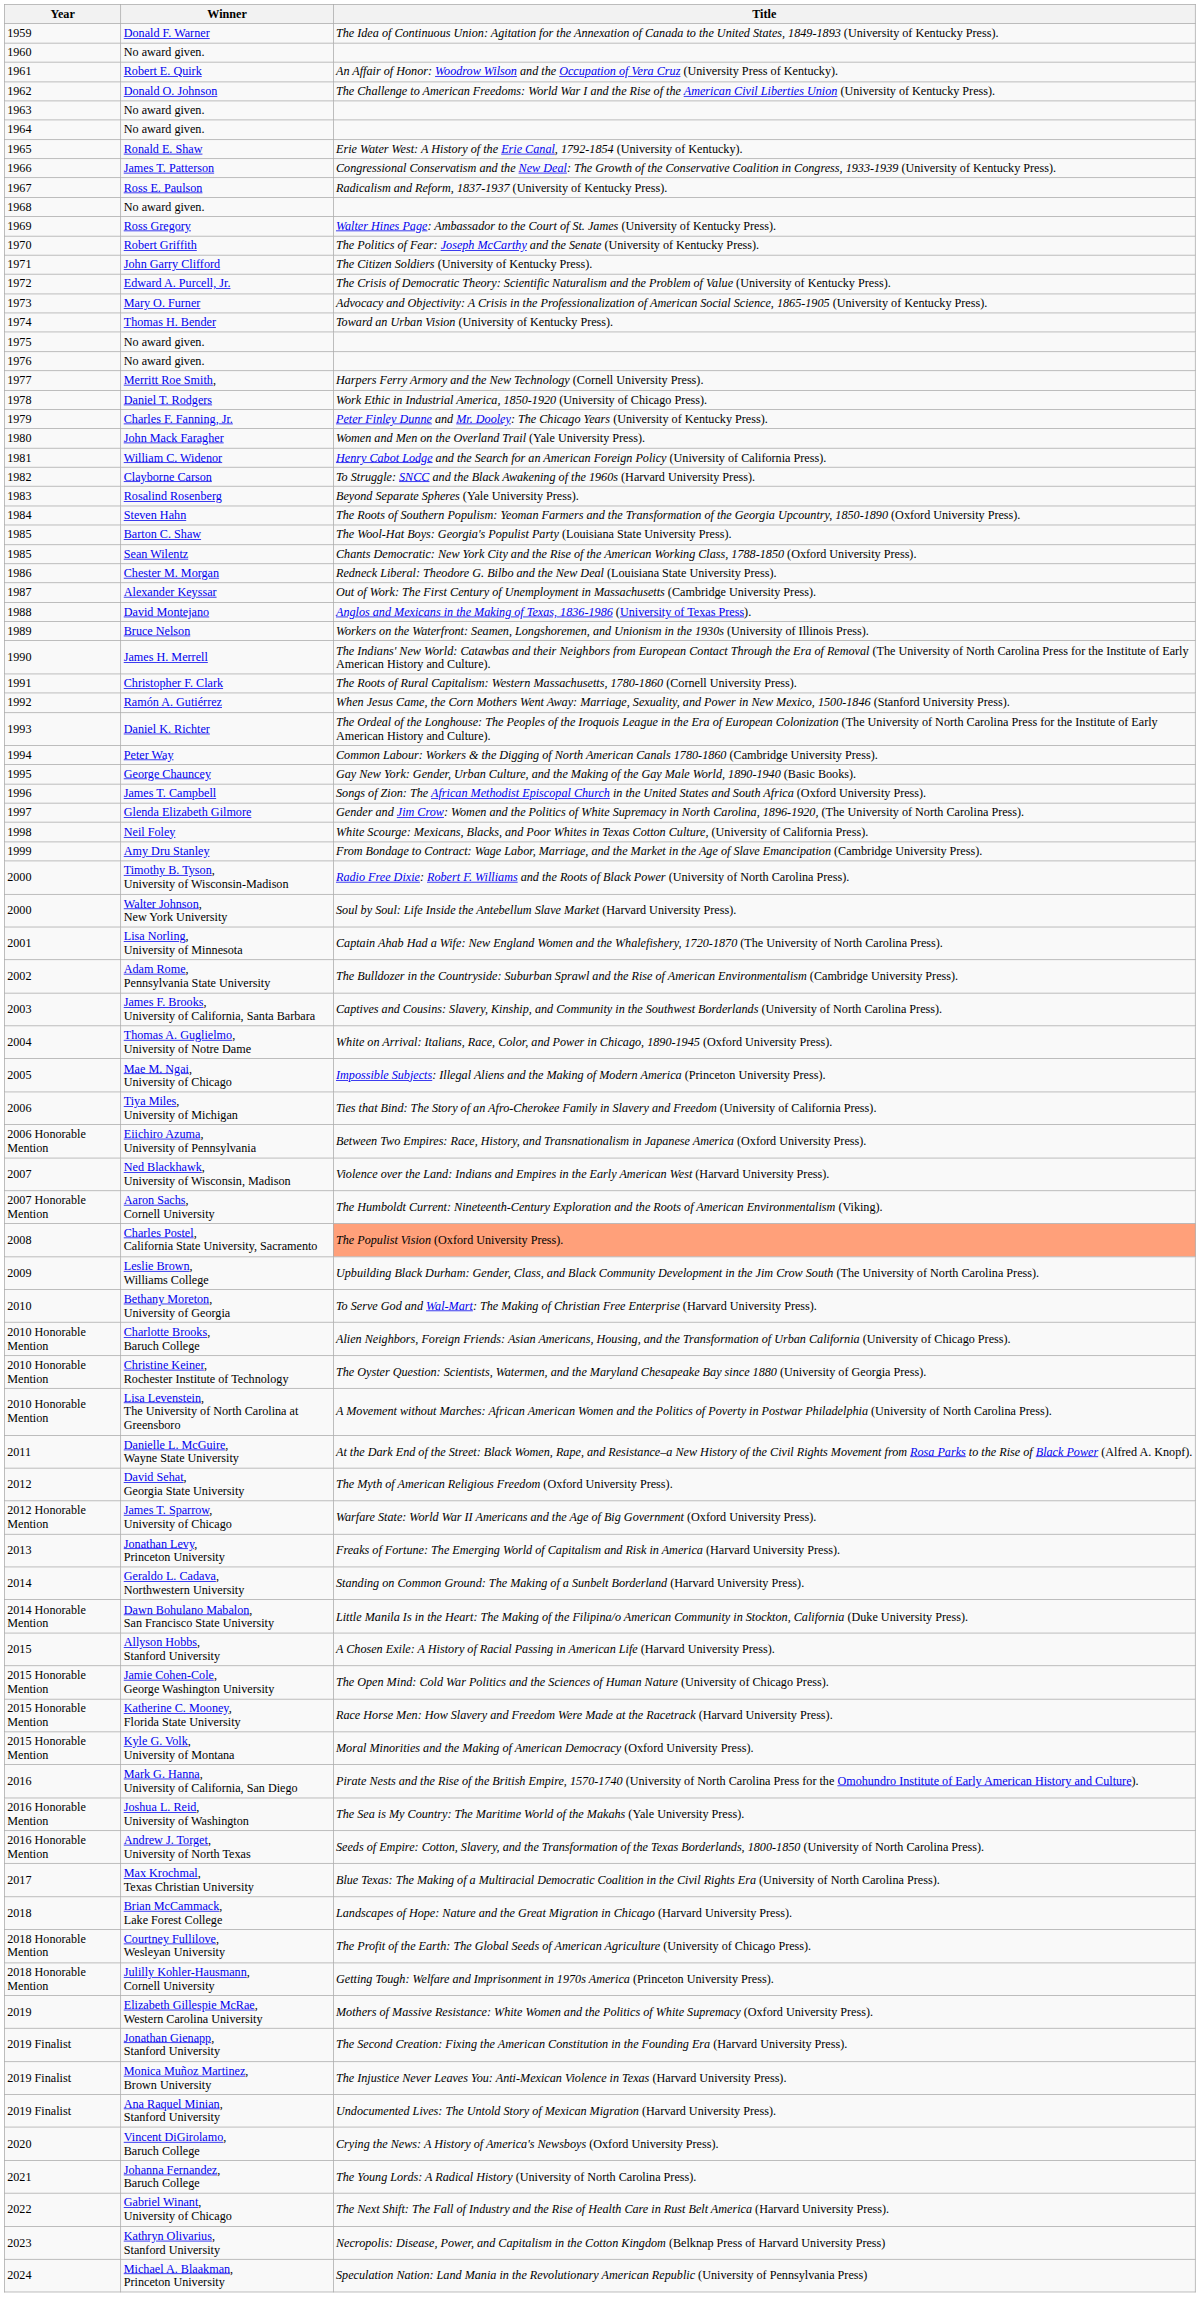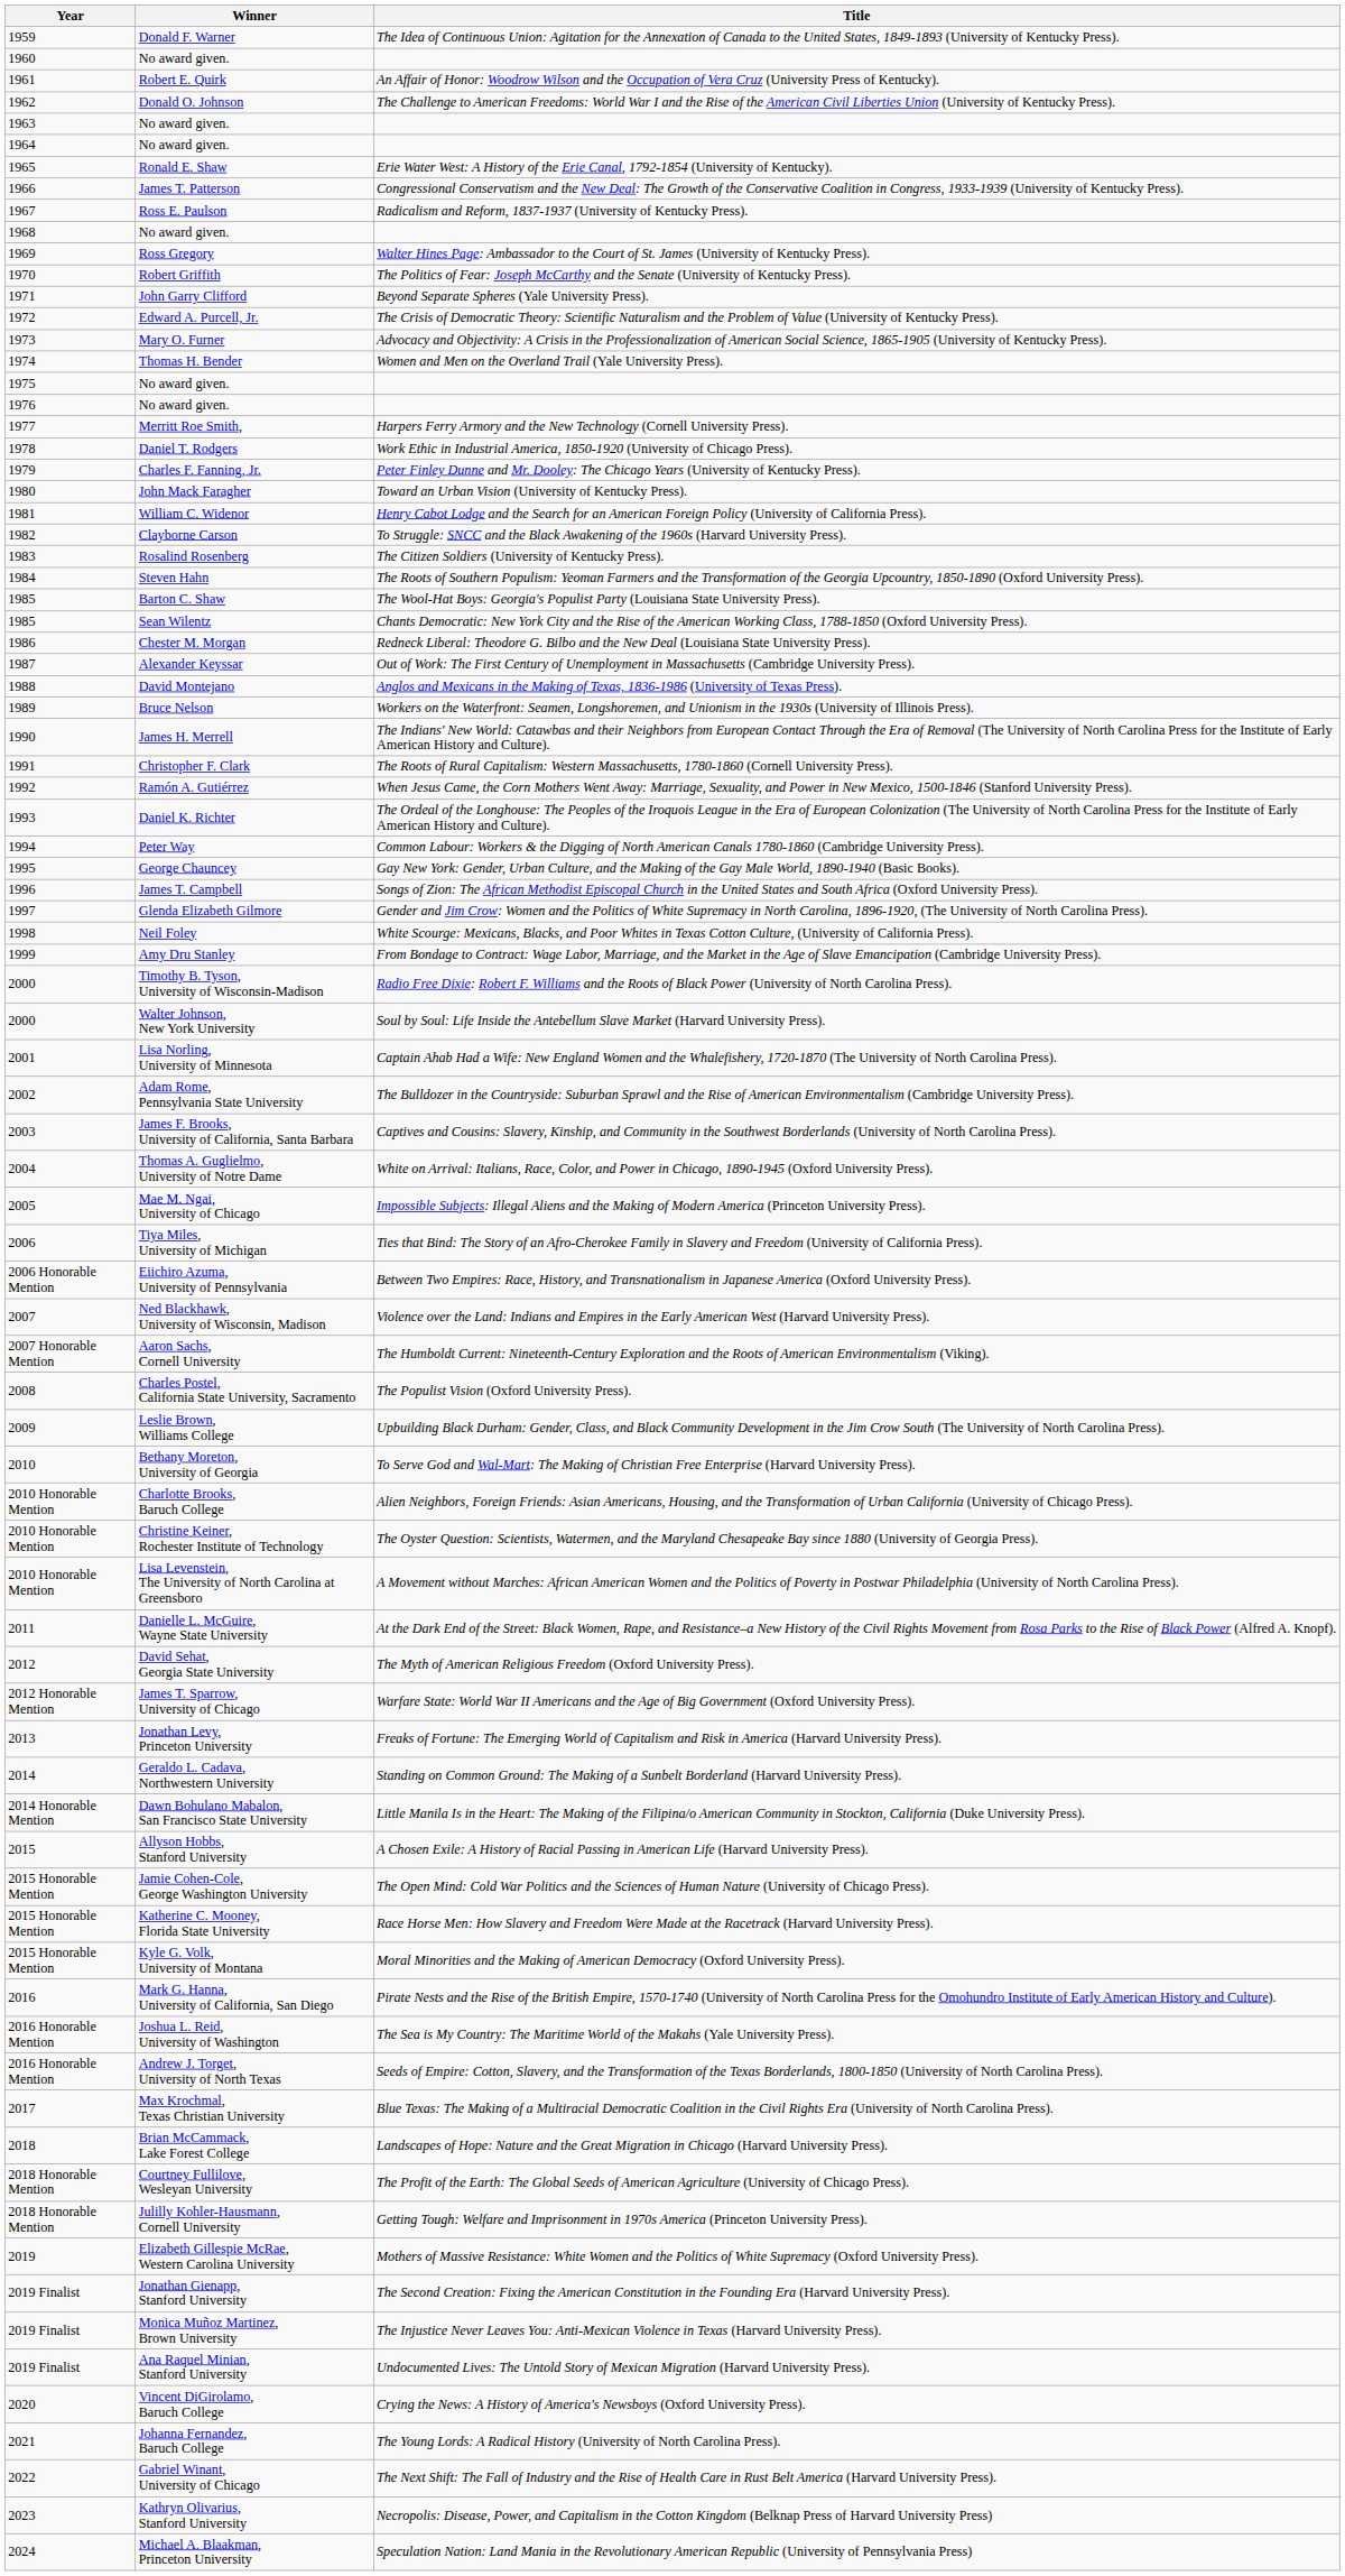John Garry Clifford | Title: The Citizen Soldiers (University of Kentucky Press). -> Beyond Separate Spheres (Yale University Press).
Thomas H. Bender | Title: Toward an Urban Vision (University of Kentucky Press). -> Women and Men on the Overland Trail (Yale University Press).
John Mack Faragher | Title: Women and Men on the Overland Trail (Yale University Press). -> Toward an Urban Vision (University of Kentucky Press).
Rosalind Rosenberg | Title: Beyond Separate Spheres (Yale University Press). -> The Citizen Soldiers (University of Kentucky Press).
Charles Postel, California State University, Sacramento | Title: lightsalmon background -> no background
